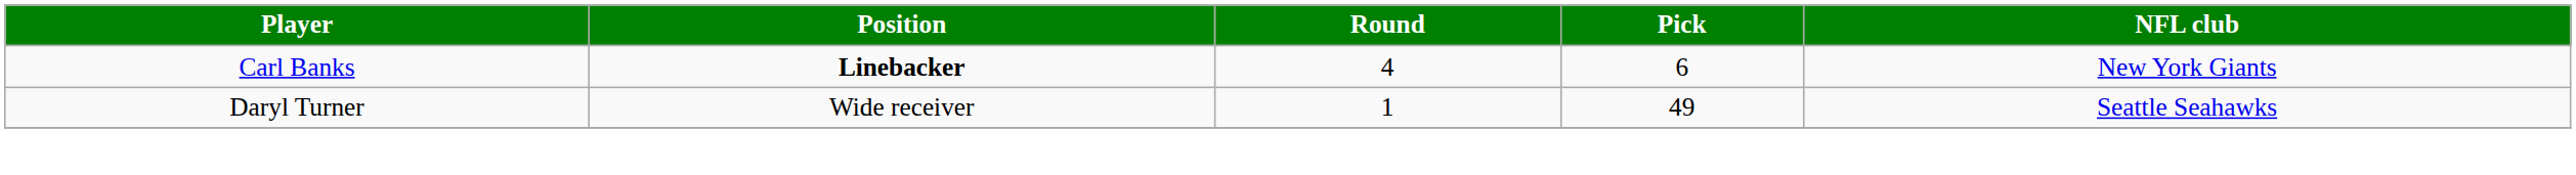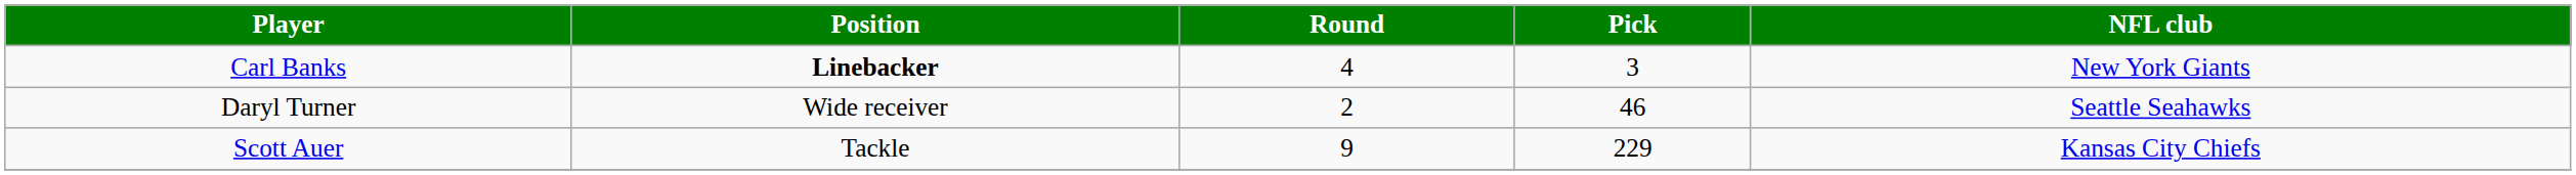Carl Banks | Pick: 6 -> 3
Daryl Turner | Round: 1 -> 2
Daryl Turner | Pick: 49 -> 46
+ row: Scott Auer | Tackle | 9 | 229 | Kansas City Chiefs
